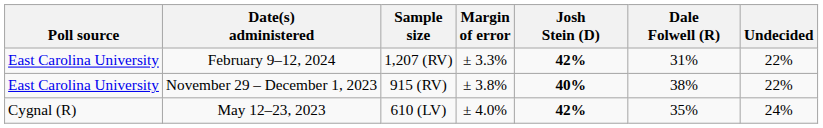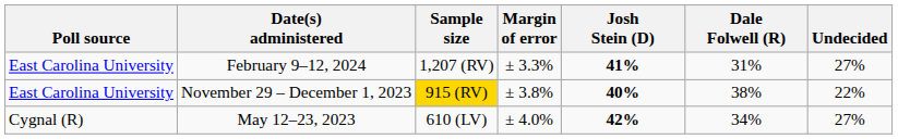February 9–12, 2024 | Josh Stein (D): 42% -> 41%
February 9–12, 2024 | Undecided: 22% -> 27%
November 29 – December 1, 2023 | Sample size: no background -> gold background
May 12–23, 2023 | Dale Folwell (R): 35% -> 34%
May 12–23, 2023 | Undecided: 24% -> 27%
